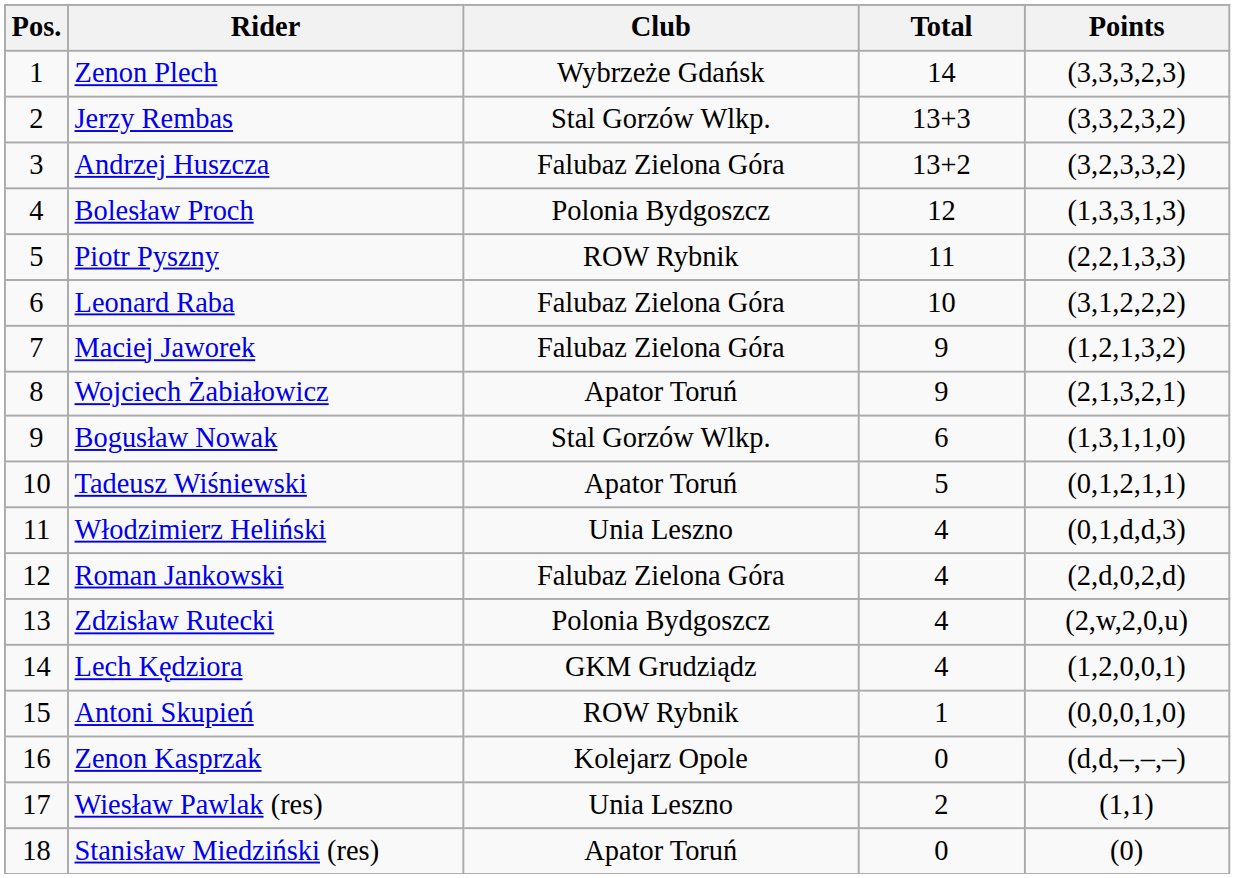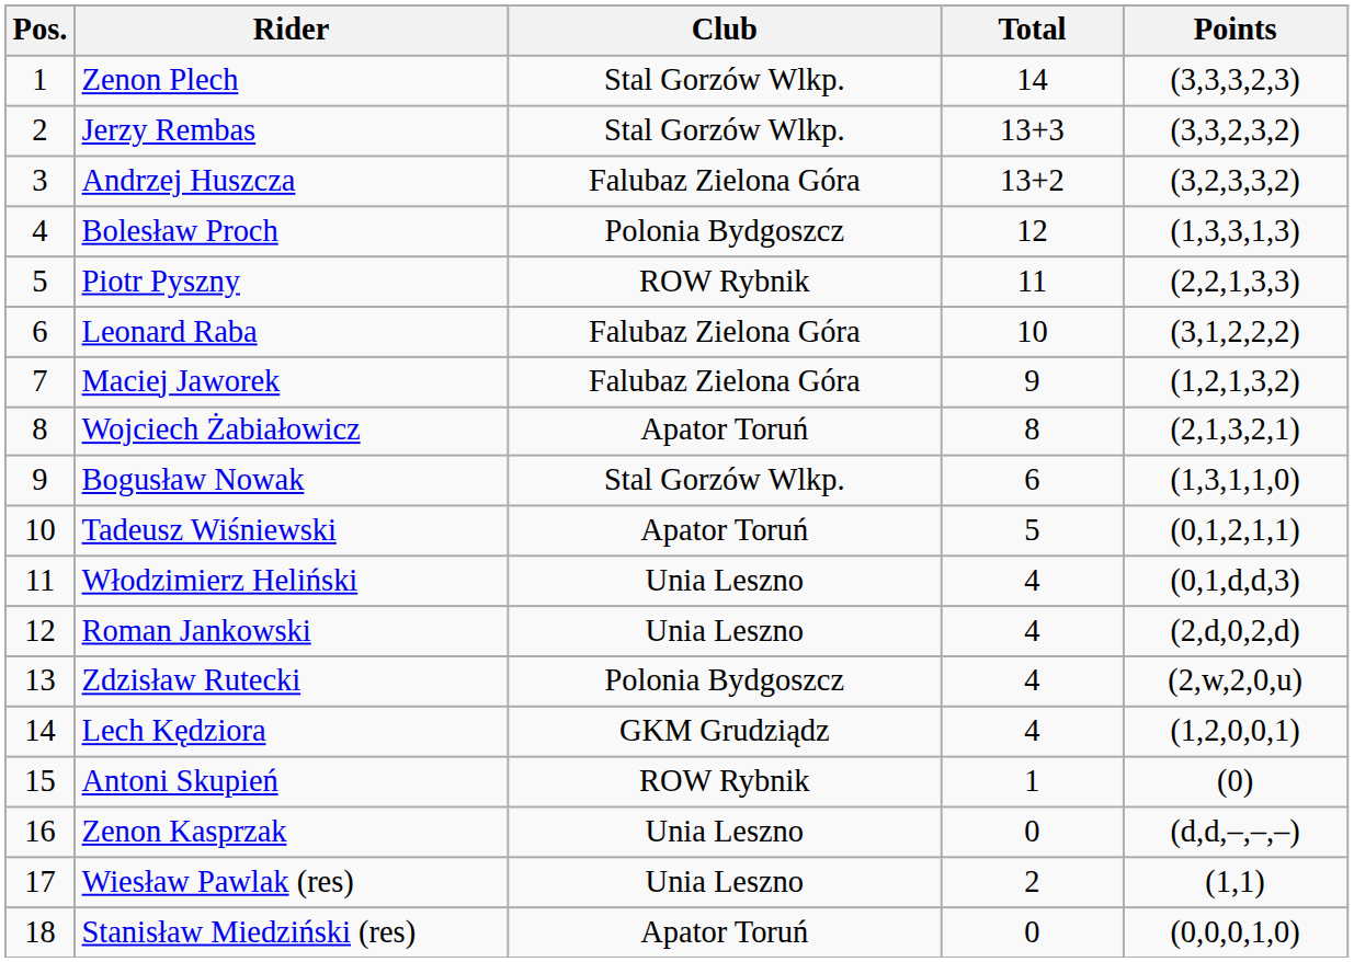Zenon Plech | Club: Wybrzeże Gdańsk -> Stal Gorzów Wlkp.
Wojciech Żabiałowicz | Total: 9 -> 8
Roman Jankowski | Club: Falubaz Zielona Góra -> Unia Leszno
Antoni Skupień | Points: (0,0,0,1,0) -> (0)
Zenon Kasprzak | Club: Kolejarz Opole -> Unia Leszno
Stanisław Miedziński (res) | Points: (0) -> (0,0,0,1,0)
